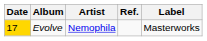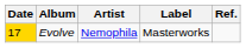columns swapped: Label <-> Ref.
